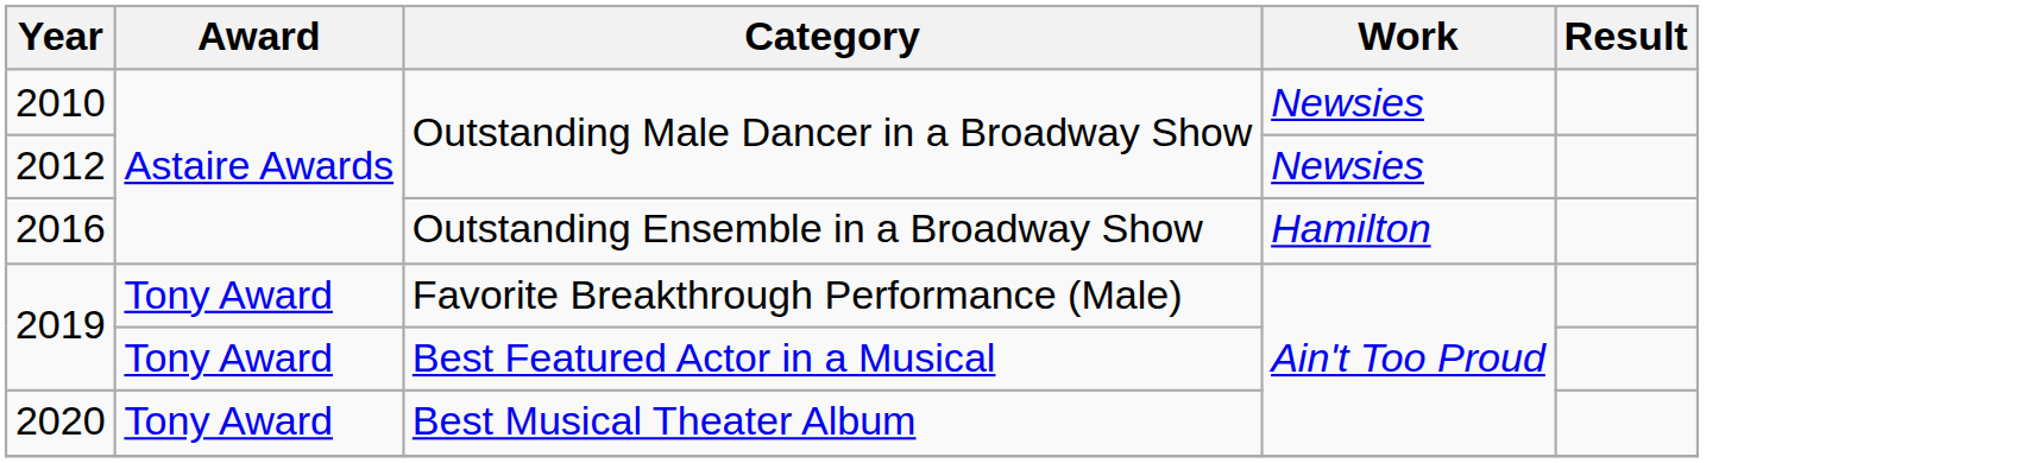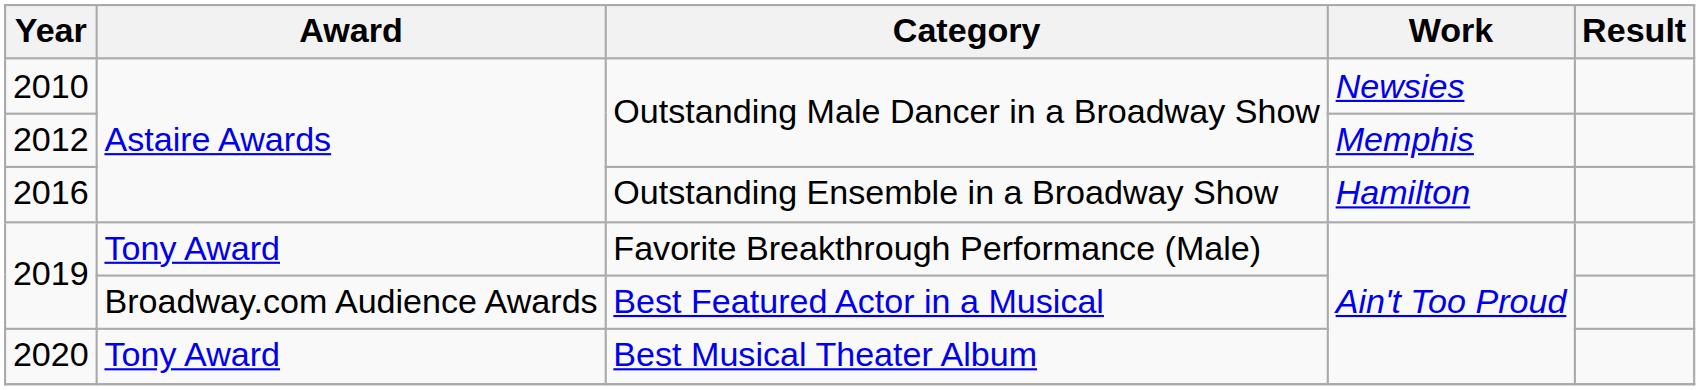2012 | Work: Newsies -> Memphis
2019 / Best Featured Actor in a Musical | Award: Tony Award -> Broadway.com Audience Awards
